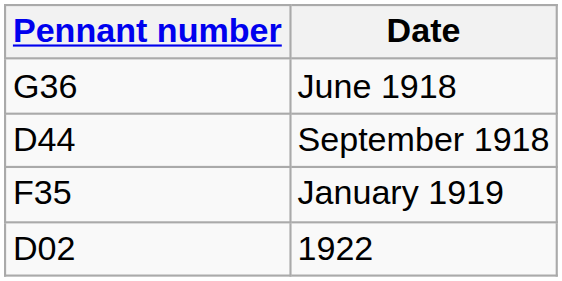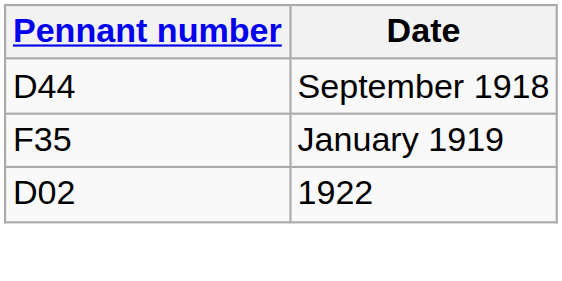- row: G36 | June 1918
